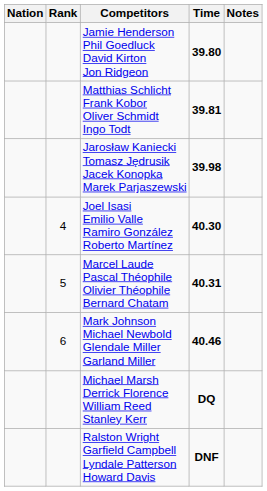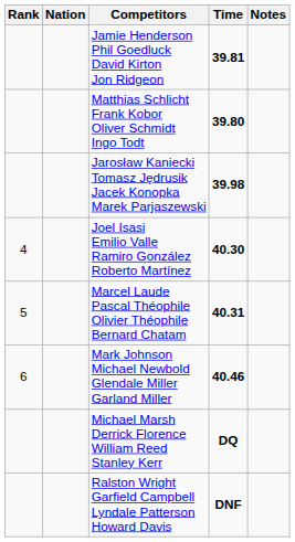columns swapped: Rank <-> Nation
Jamie Henderson Phil Goedluck David Kirton Jon Ridgeon | Time: 39.80 -> 39.81
Matthias Schlicht Frank Kobor Oliver Schmidt Ingo Todt | Time: 39.81 -> 39.80
